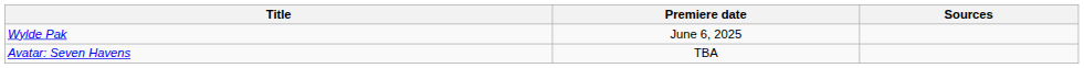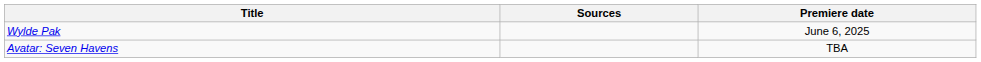columns swapped: Premiere date <-> Sources
